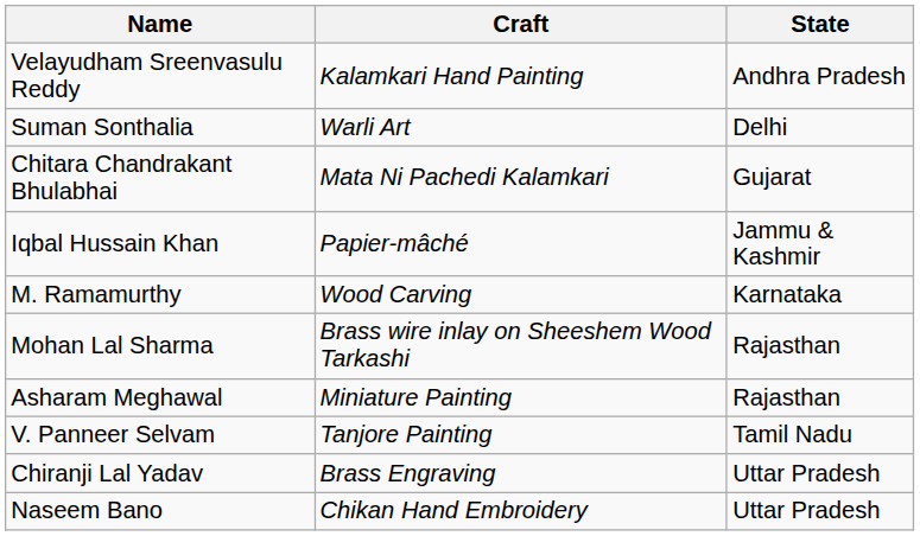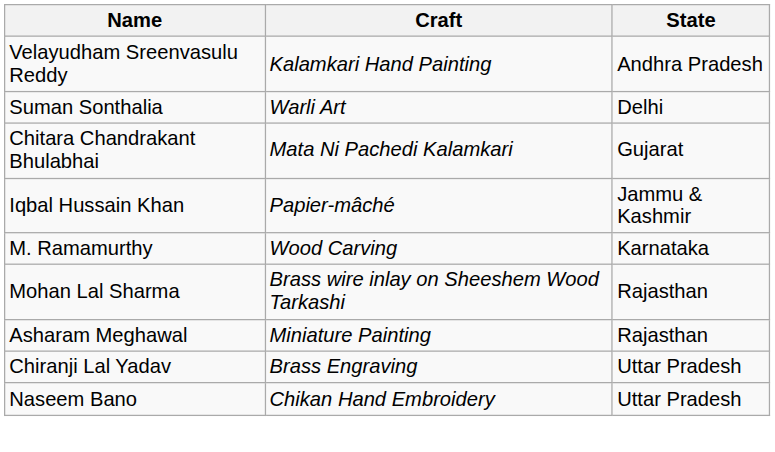- row: V. Panneer Selvam | Tanjore Painting | Tamil Nadu
